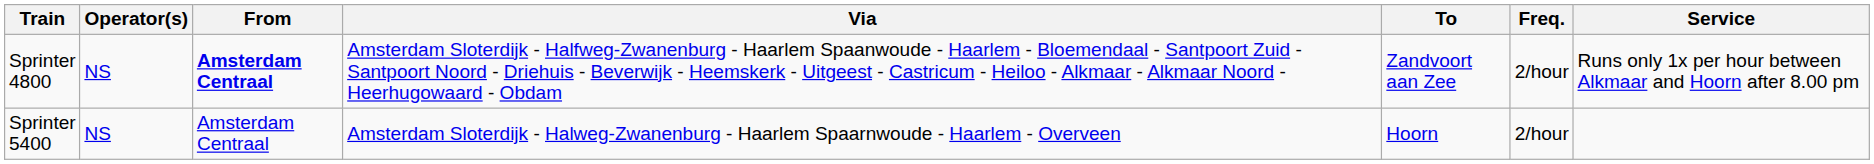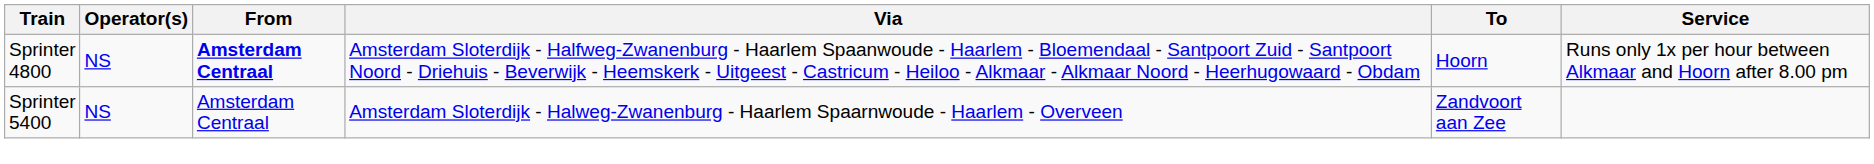- column: Freq. | 2/hour | 2/hour
Sprinter 4800 | To: Zandvoort aan Zee -> Hoorn
Sprinter 5400 | To: Hoorn -> Zandvoort aan Zee
